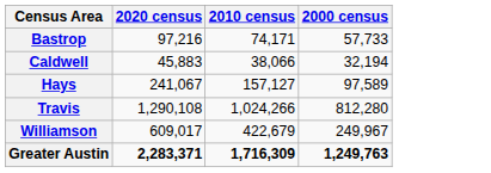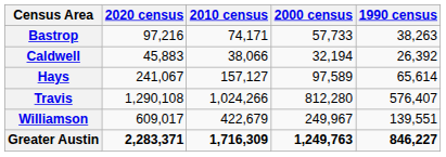+ column: 1990 census | 38,263 | 26,392 | 65,614 | 576,407 | 139,551 | 846,227
